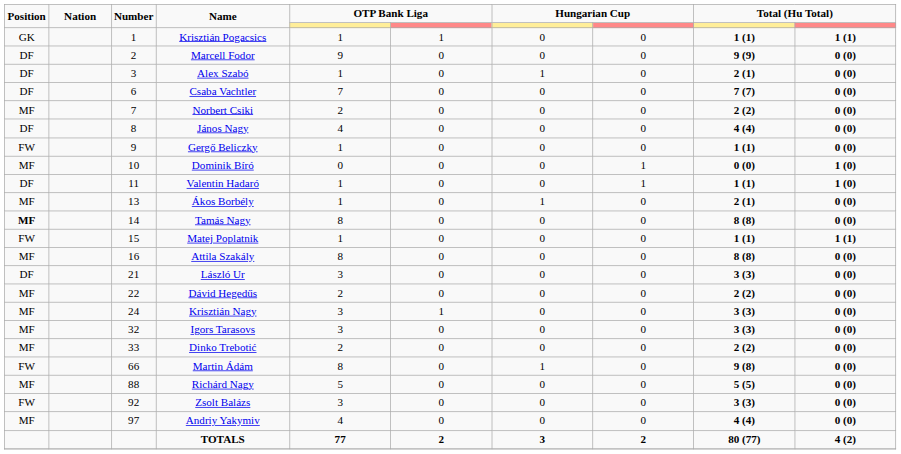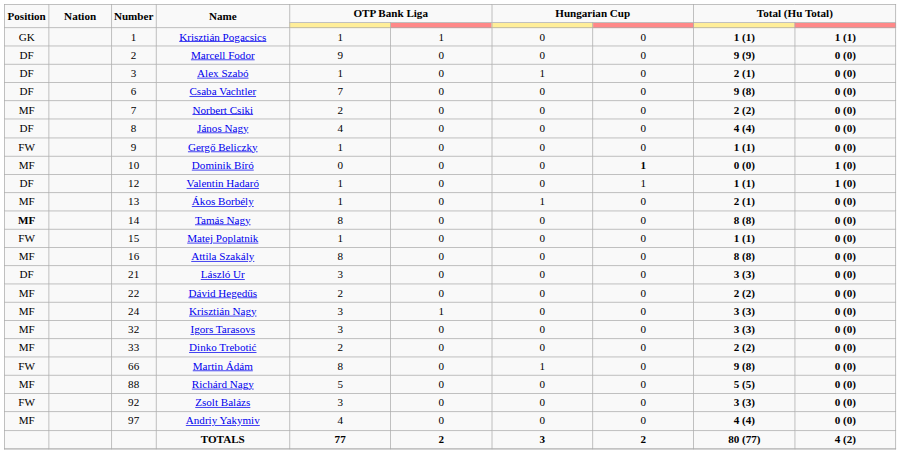Csaba Vachtler | column 9: 7 (7) -> 9 (8)
Dominik Bíró | column 8: normal -> bold
Valentin Hadaró | Number: 11 -> 12
Matej Poplatnik | column 10: 1 (1) -> 0 (0)
